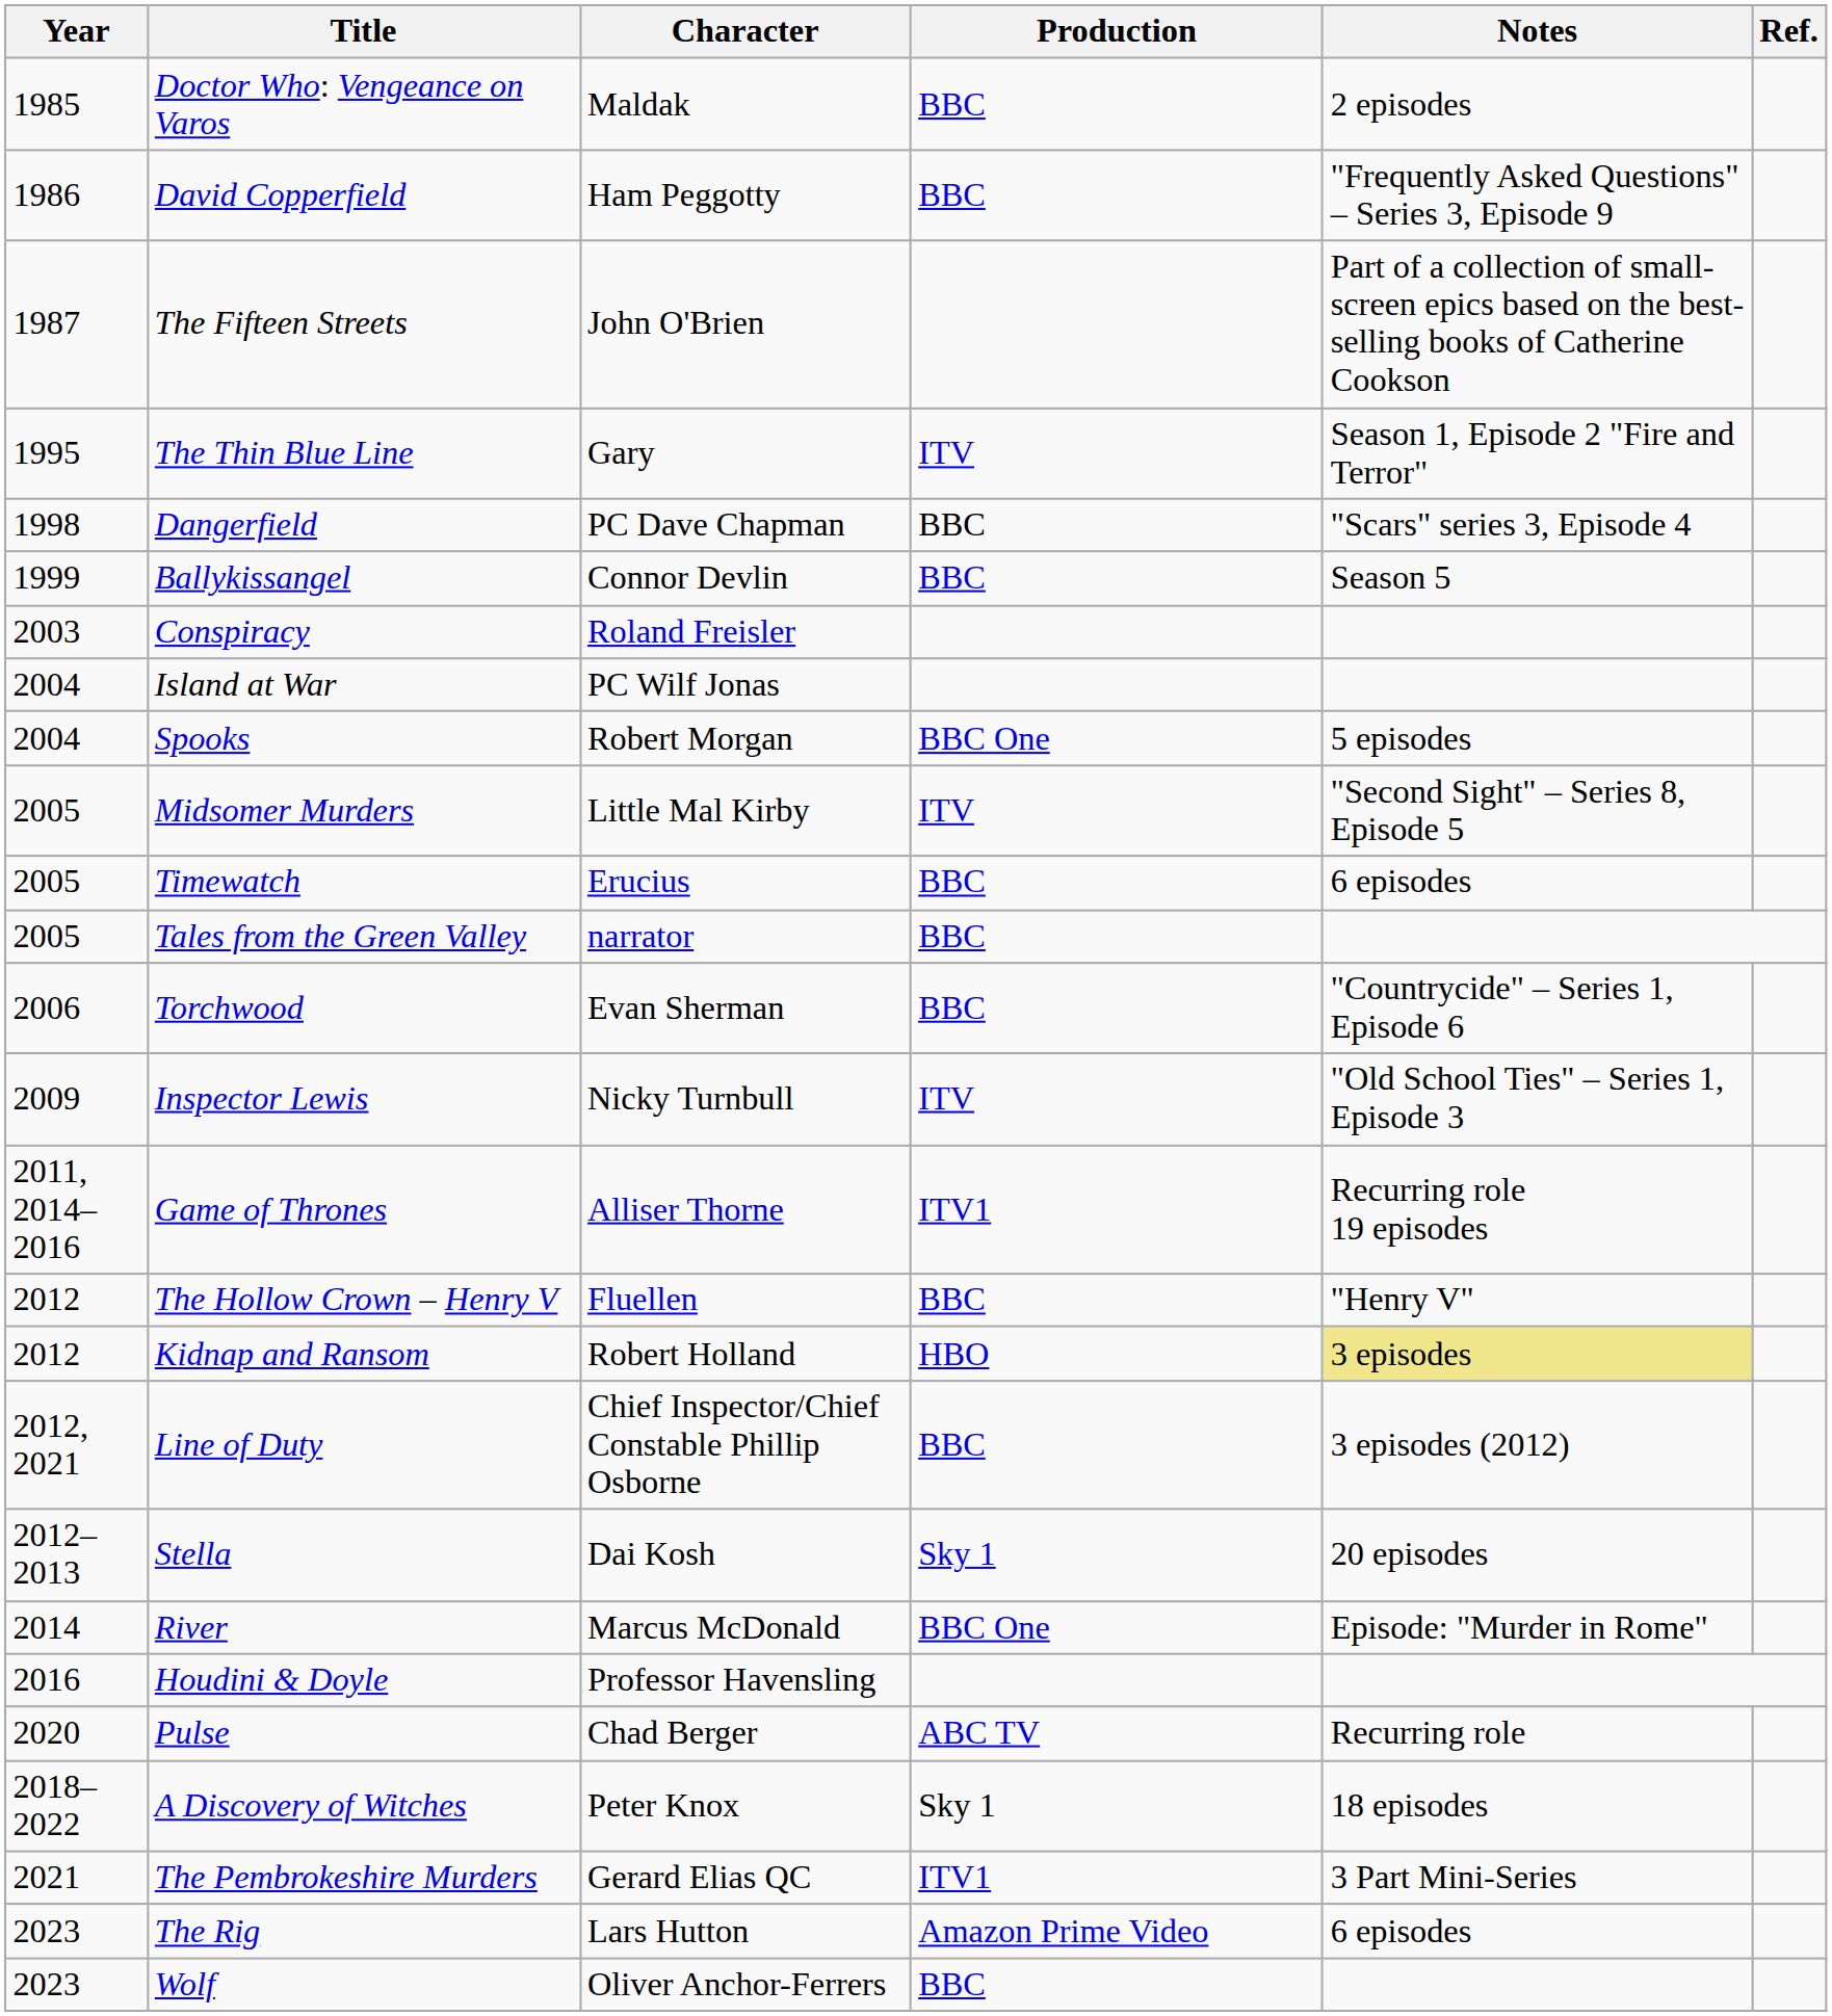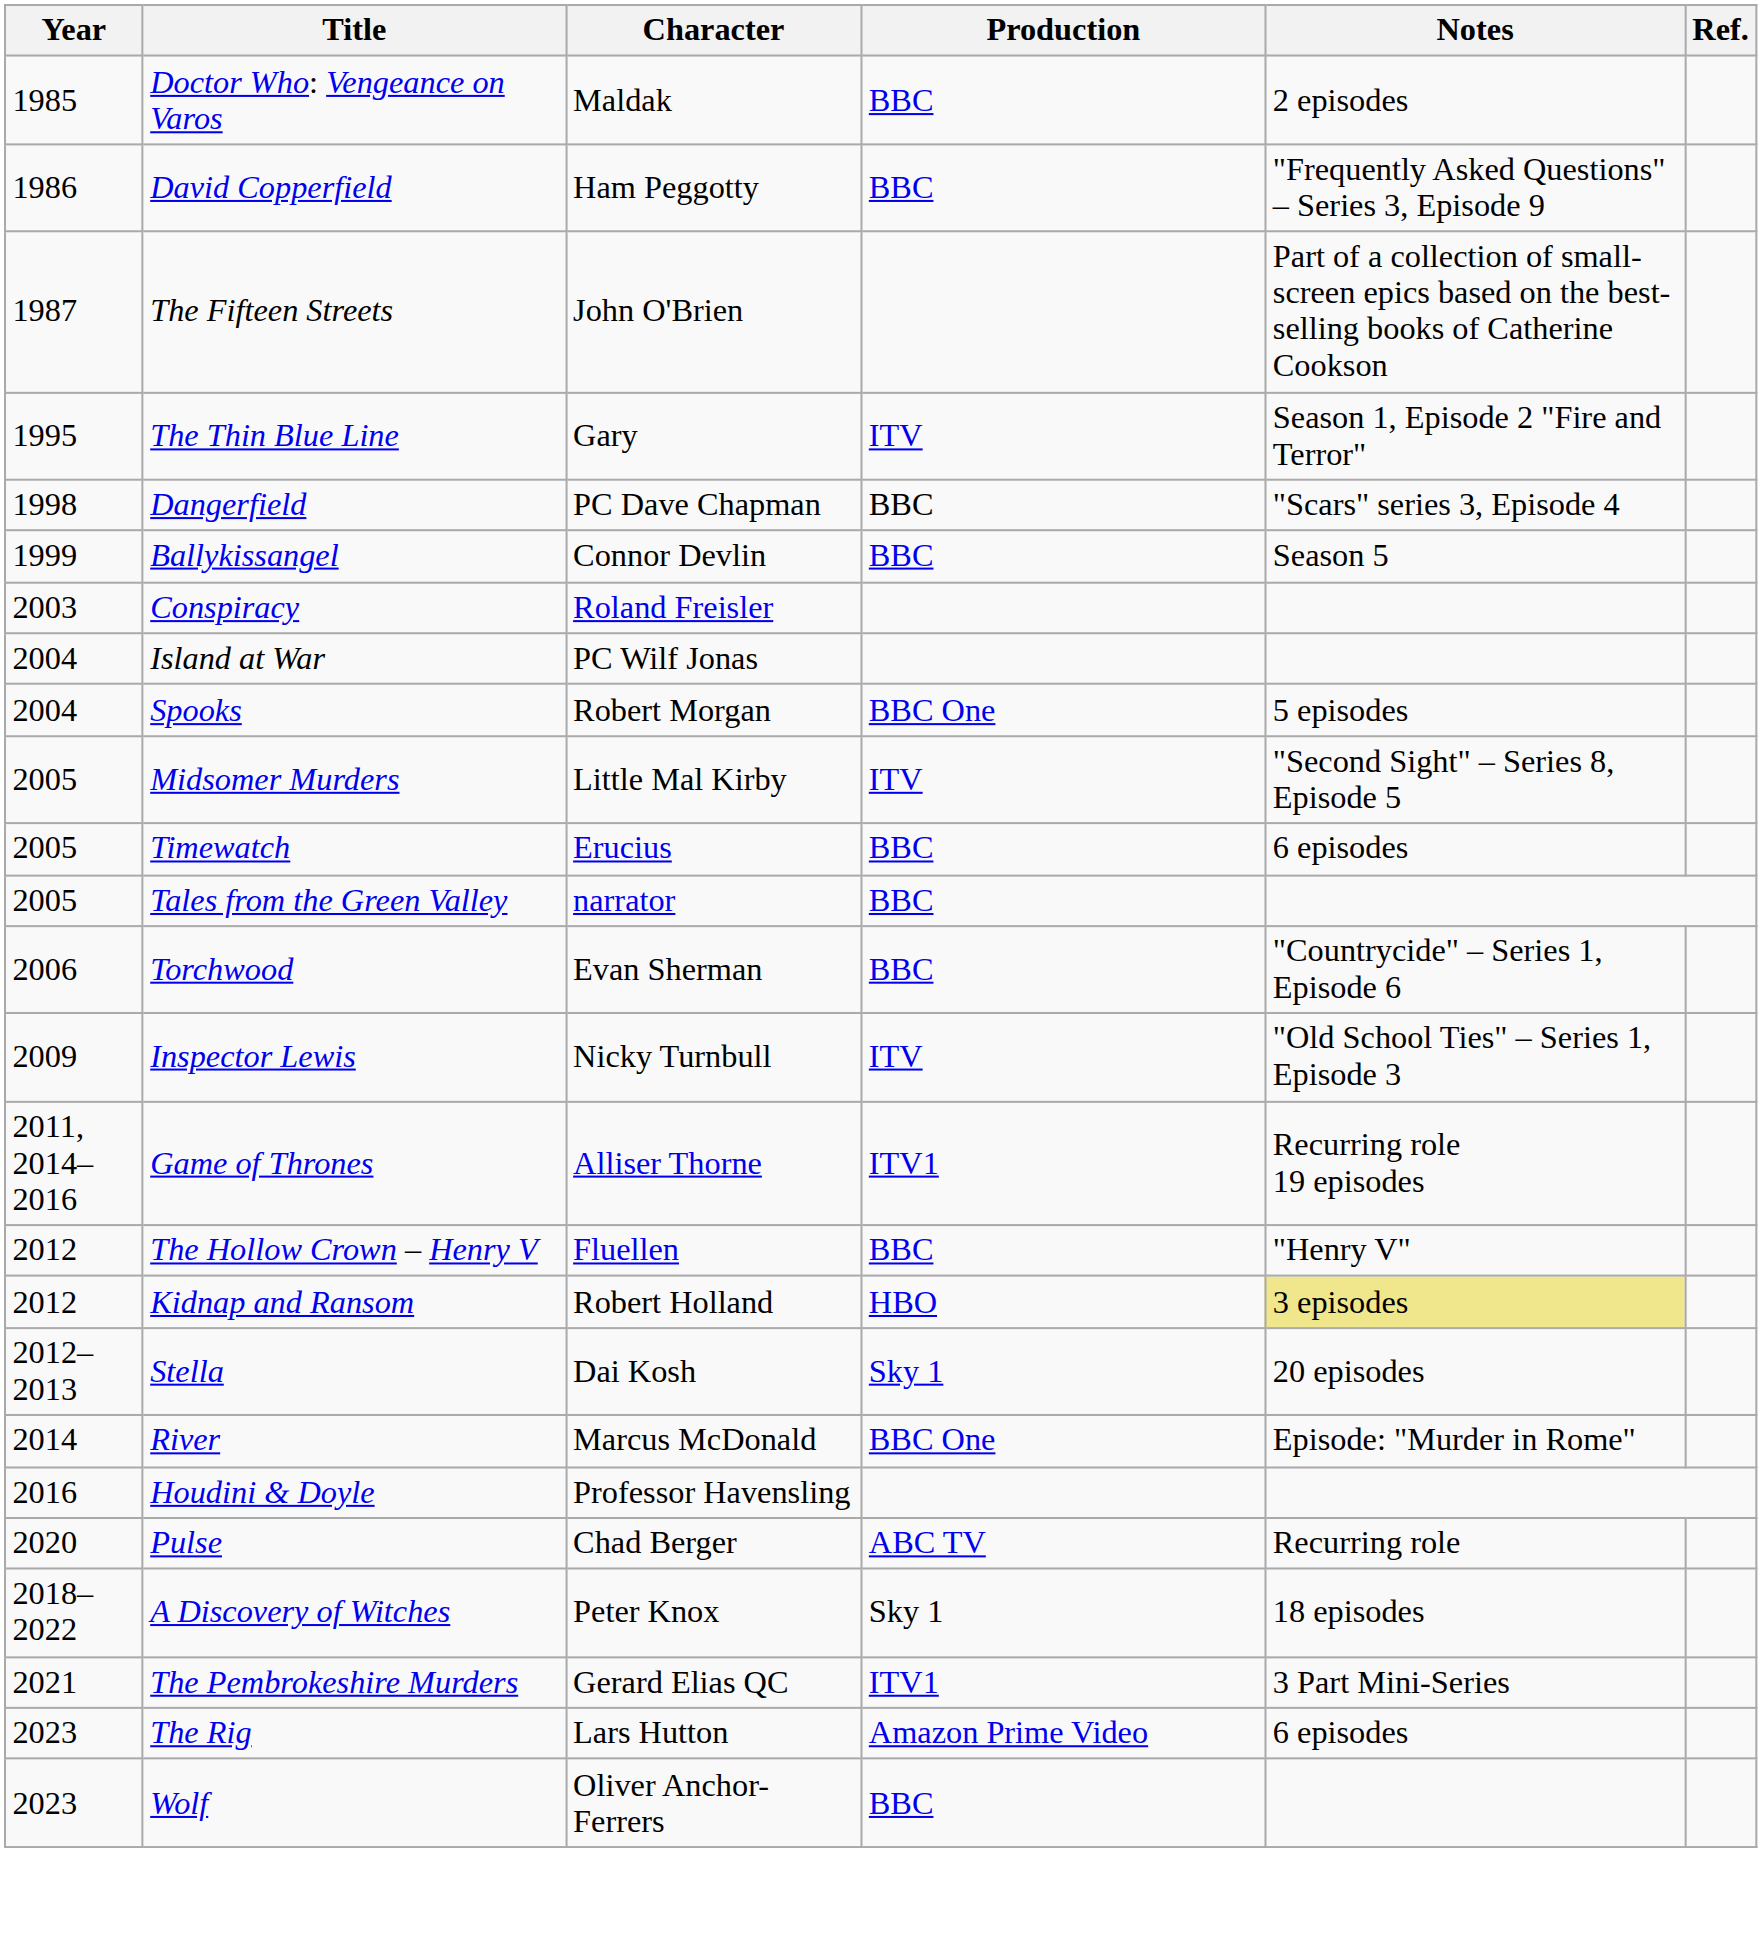- row: 2012, 2021 | Line of Duty | Chief Inspector/Chief Constable Phillip Osborne | BBC | 3 episodes (2012)
